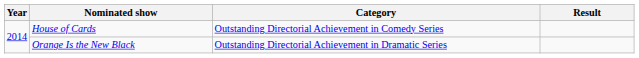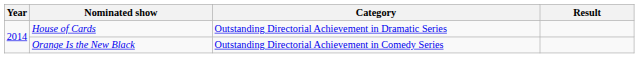House of Cards | Category: Outstanding Directorial Achievement in Comedy Series -> Outstanding Directorial Achievement in Dramatic Series
Orange Is the New Black | Category: Outstanding Directorial Achievement in Dramatic Series -> Outstanding Directorial Achievement in Comedy Series
